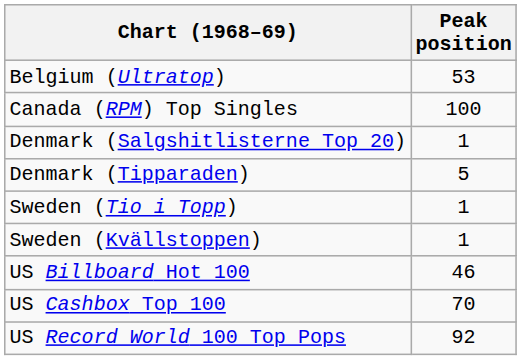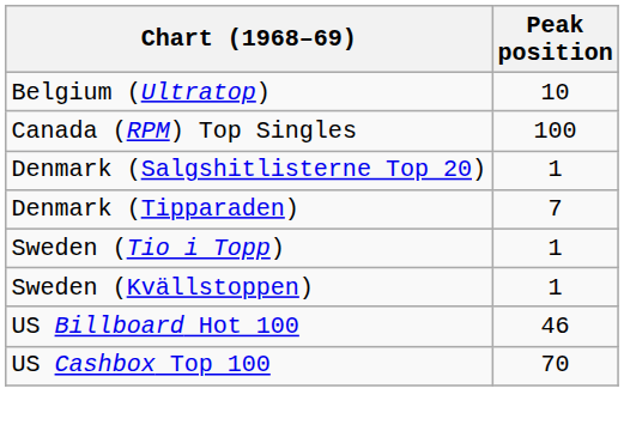Belgium (Ultratop) | Peak position: 53 -> 10
Denmark (Tipparaden) | Peak position: 5 -> 7
- row: US Record World 100 Top Pops | 92
